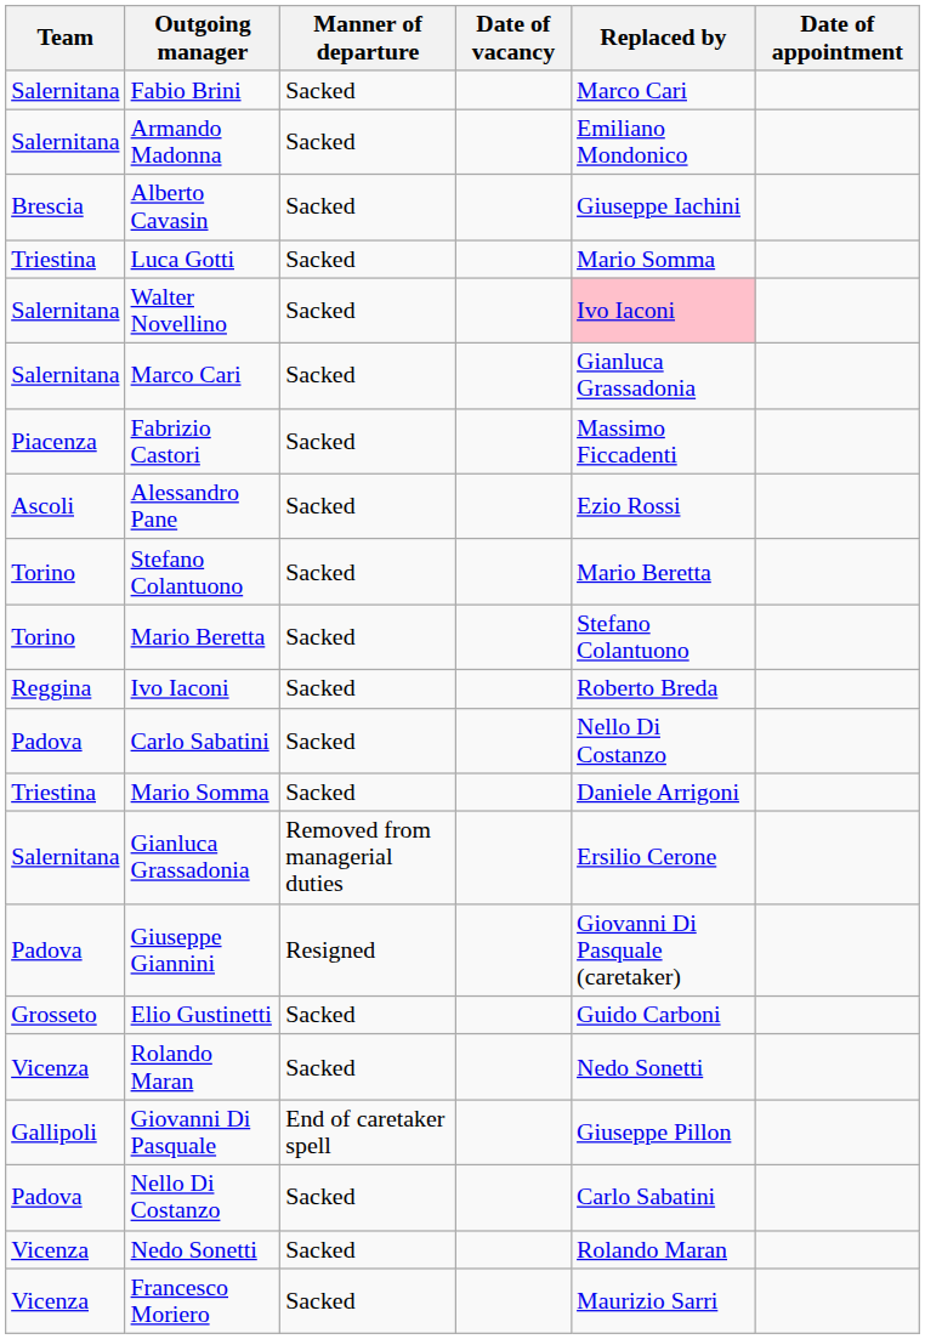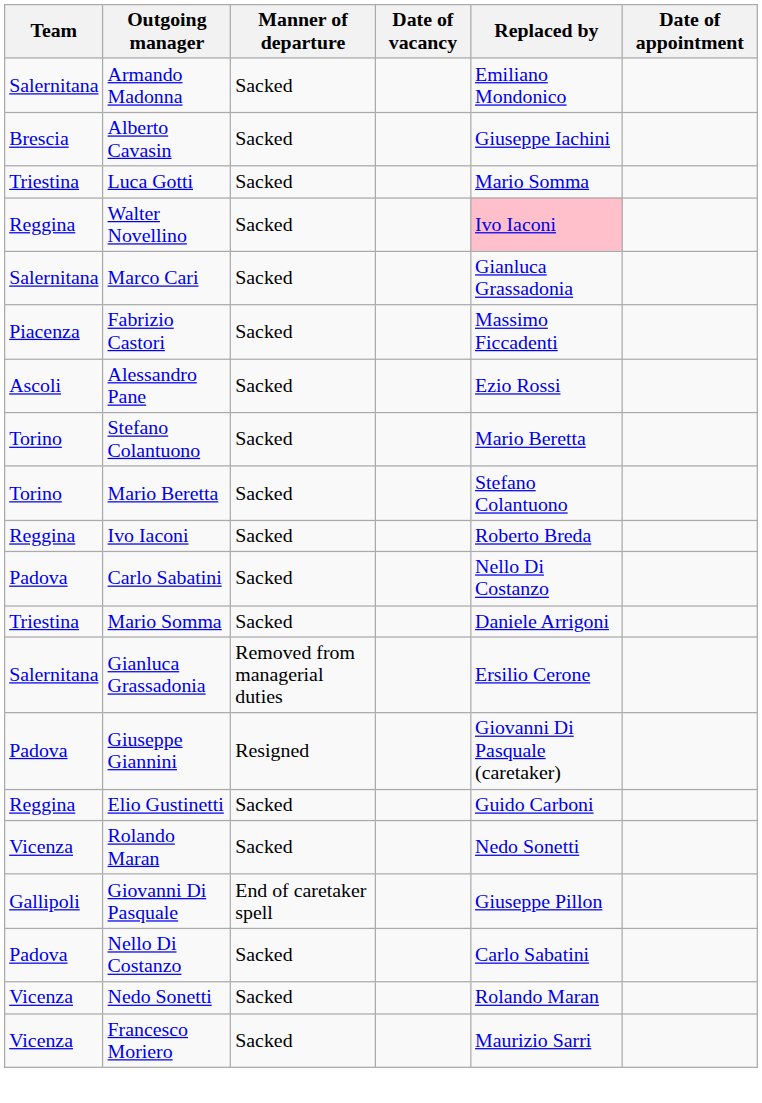- row: Salernitana | Fabio Brini | Sacked | Marco Cari
Walter Novellino | Team: Salernitana -> Reggina
Elio Gustinetti | Team: Grosseto -> Reggina
